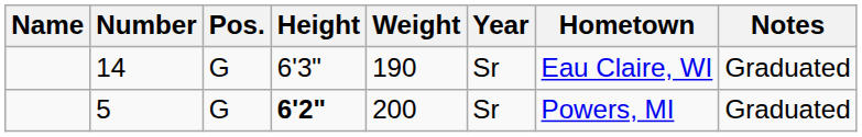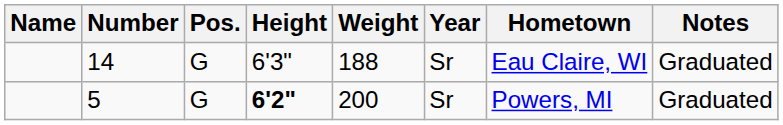14 | Weight: 190 -> 188
